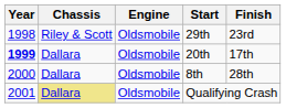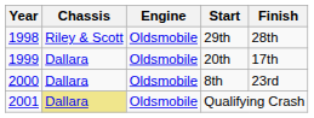29th | Finish: 23rd -> 28th
20th | Year: bold -> normal
8th | Finish: 28th -> 23rd
